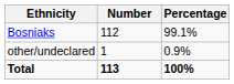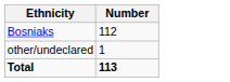- column: Percentage | 99.1% | 0.9% | 100%
